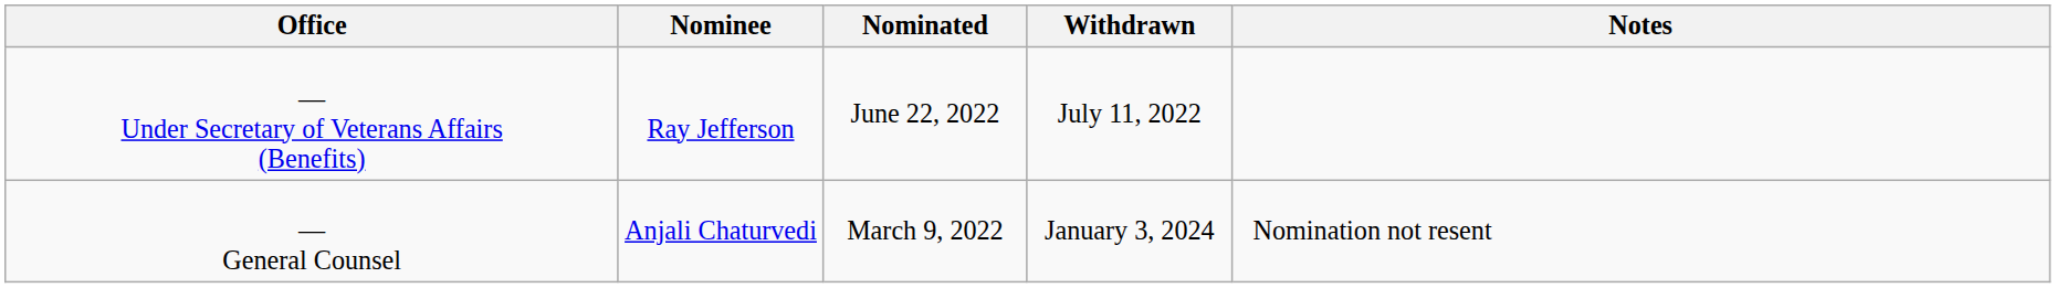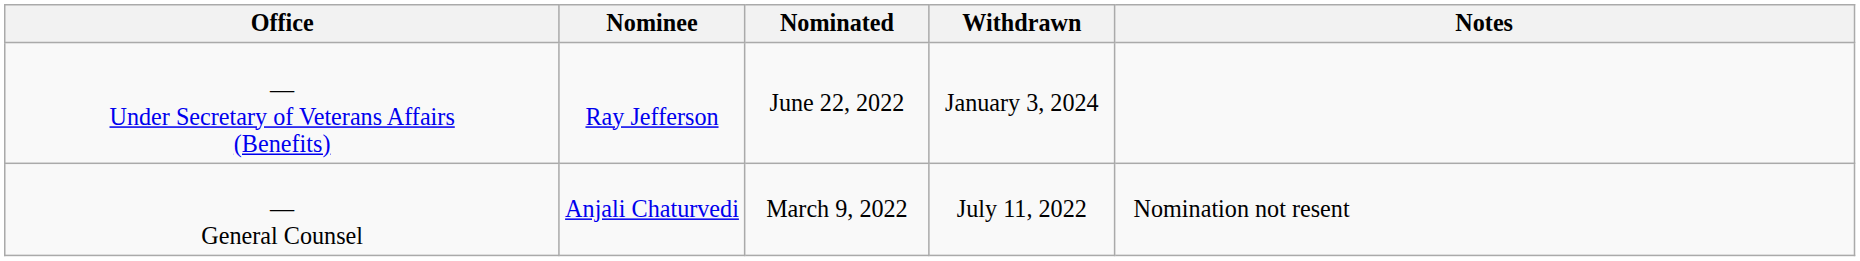— Under Secretary of Veterans Affairs (Benefits) | Withdrawn: July 11, 2022 -> January 3, 2024
— General Counsel | Withdrawn: January 3, 2024 -> July 11, 2022
